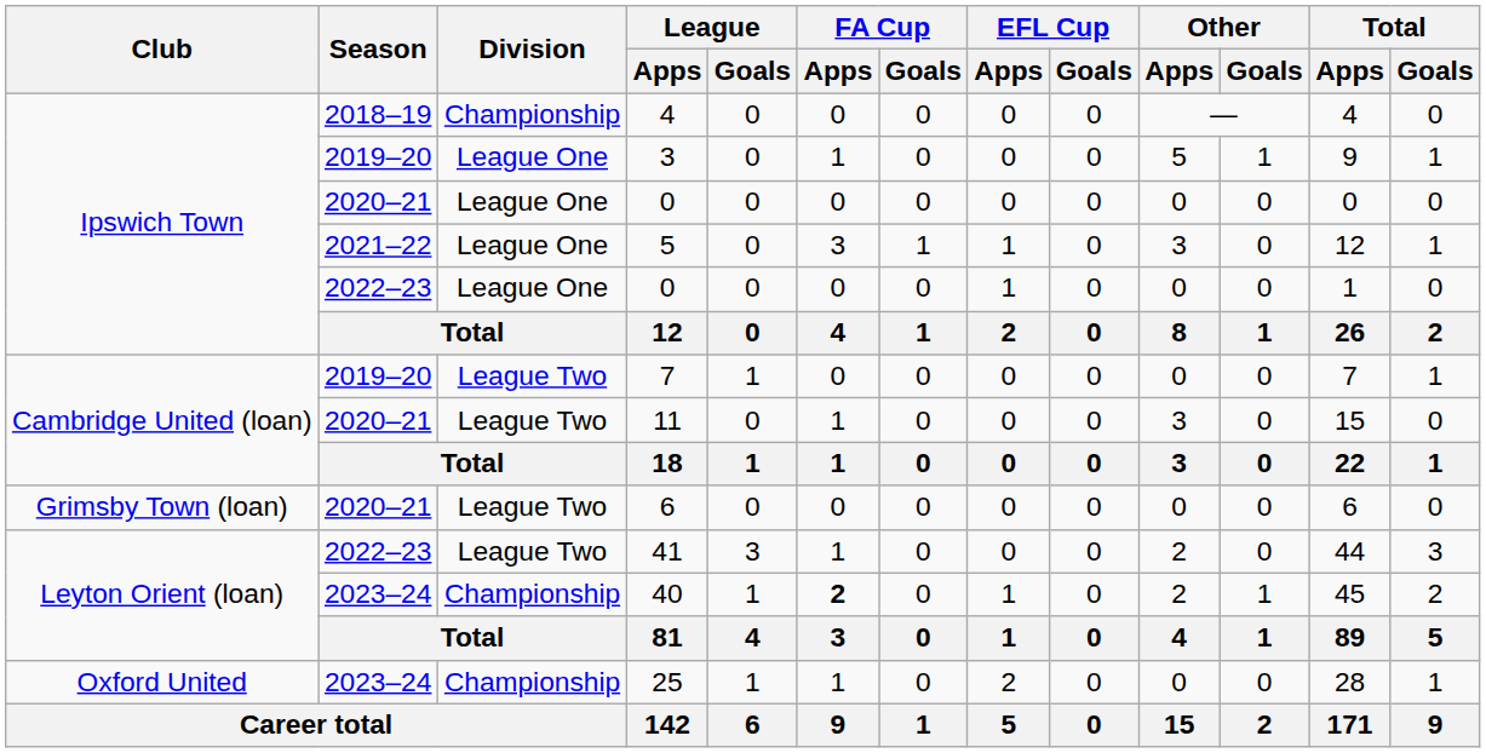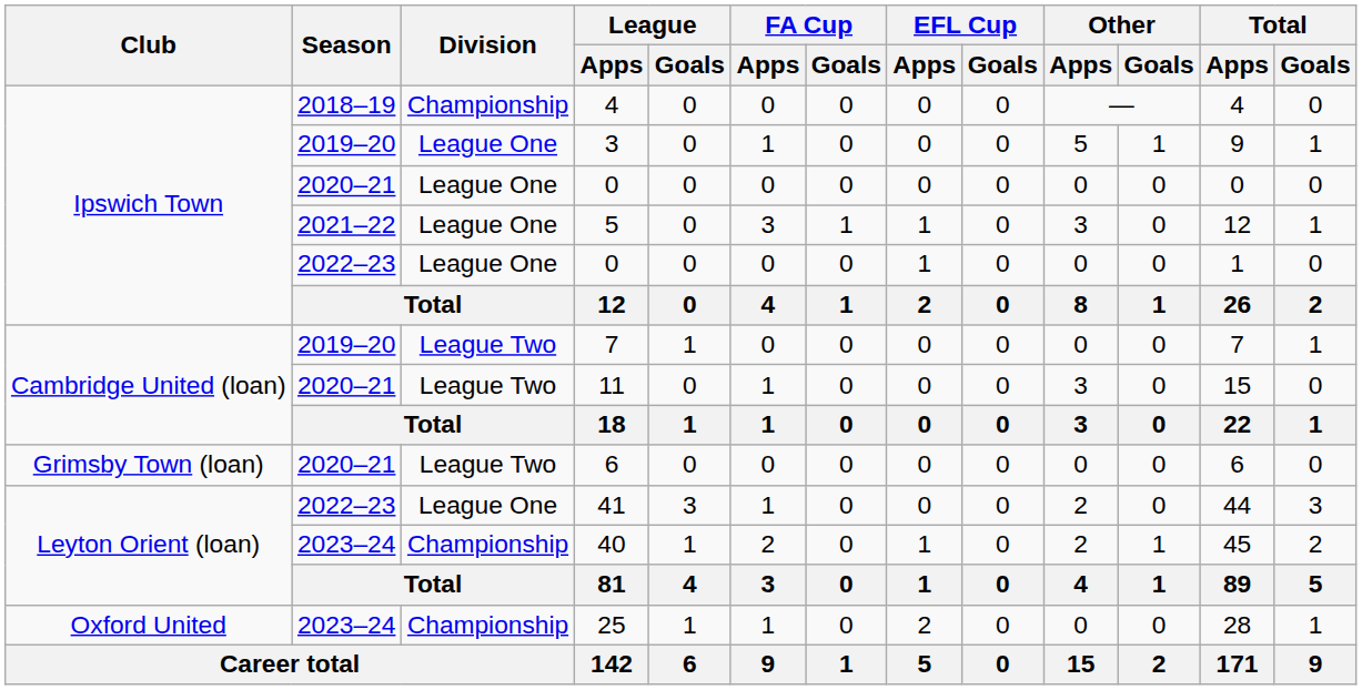41 | Division: League Two -> League One
40 | FA Cup / Apps: bold -> normal
